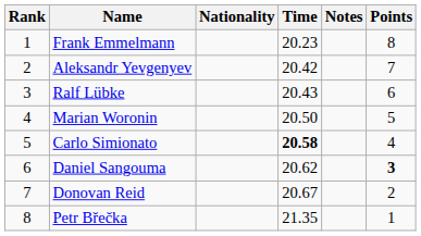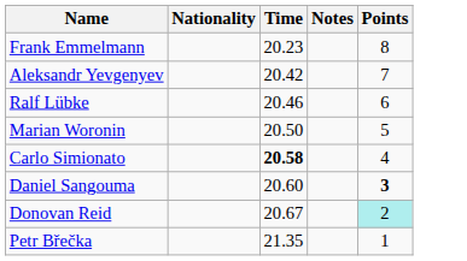- column: Rank | 1 | 2 | 3 | 4 | 5 | 6 | 7 | 8
Ralf Lübke | Time: 20.43 -> 20.46
Daniel Sangouma | Time: 20.62 -> 20.60
Donovan Reid | Points: no background -> paleturquoise background
